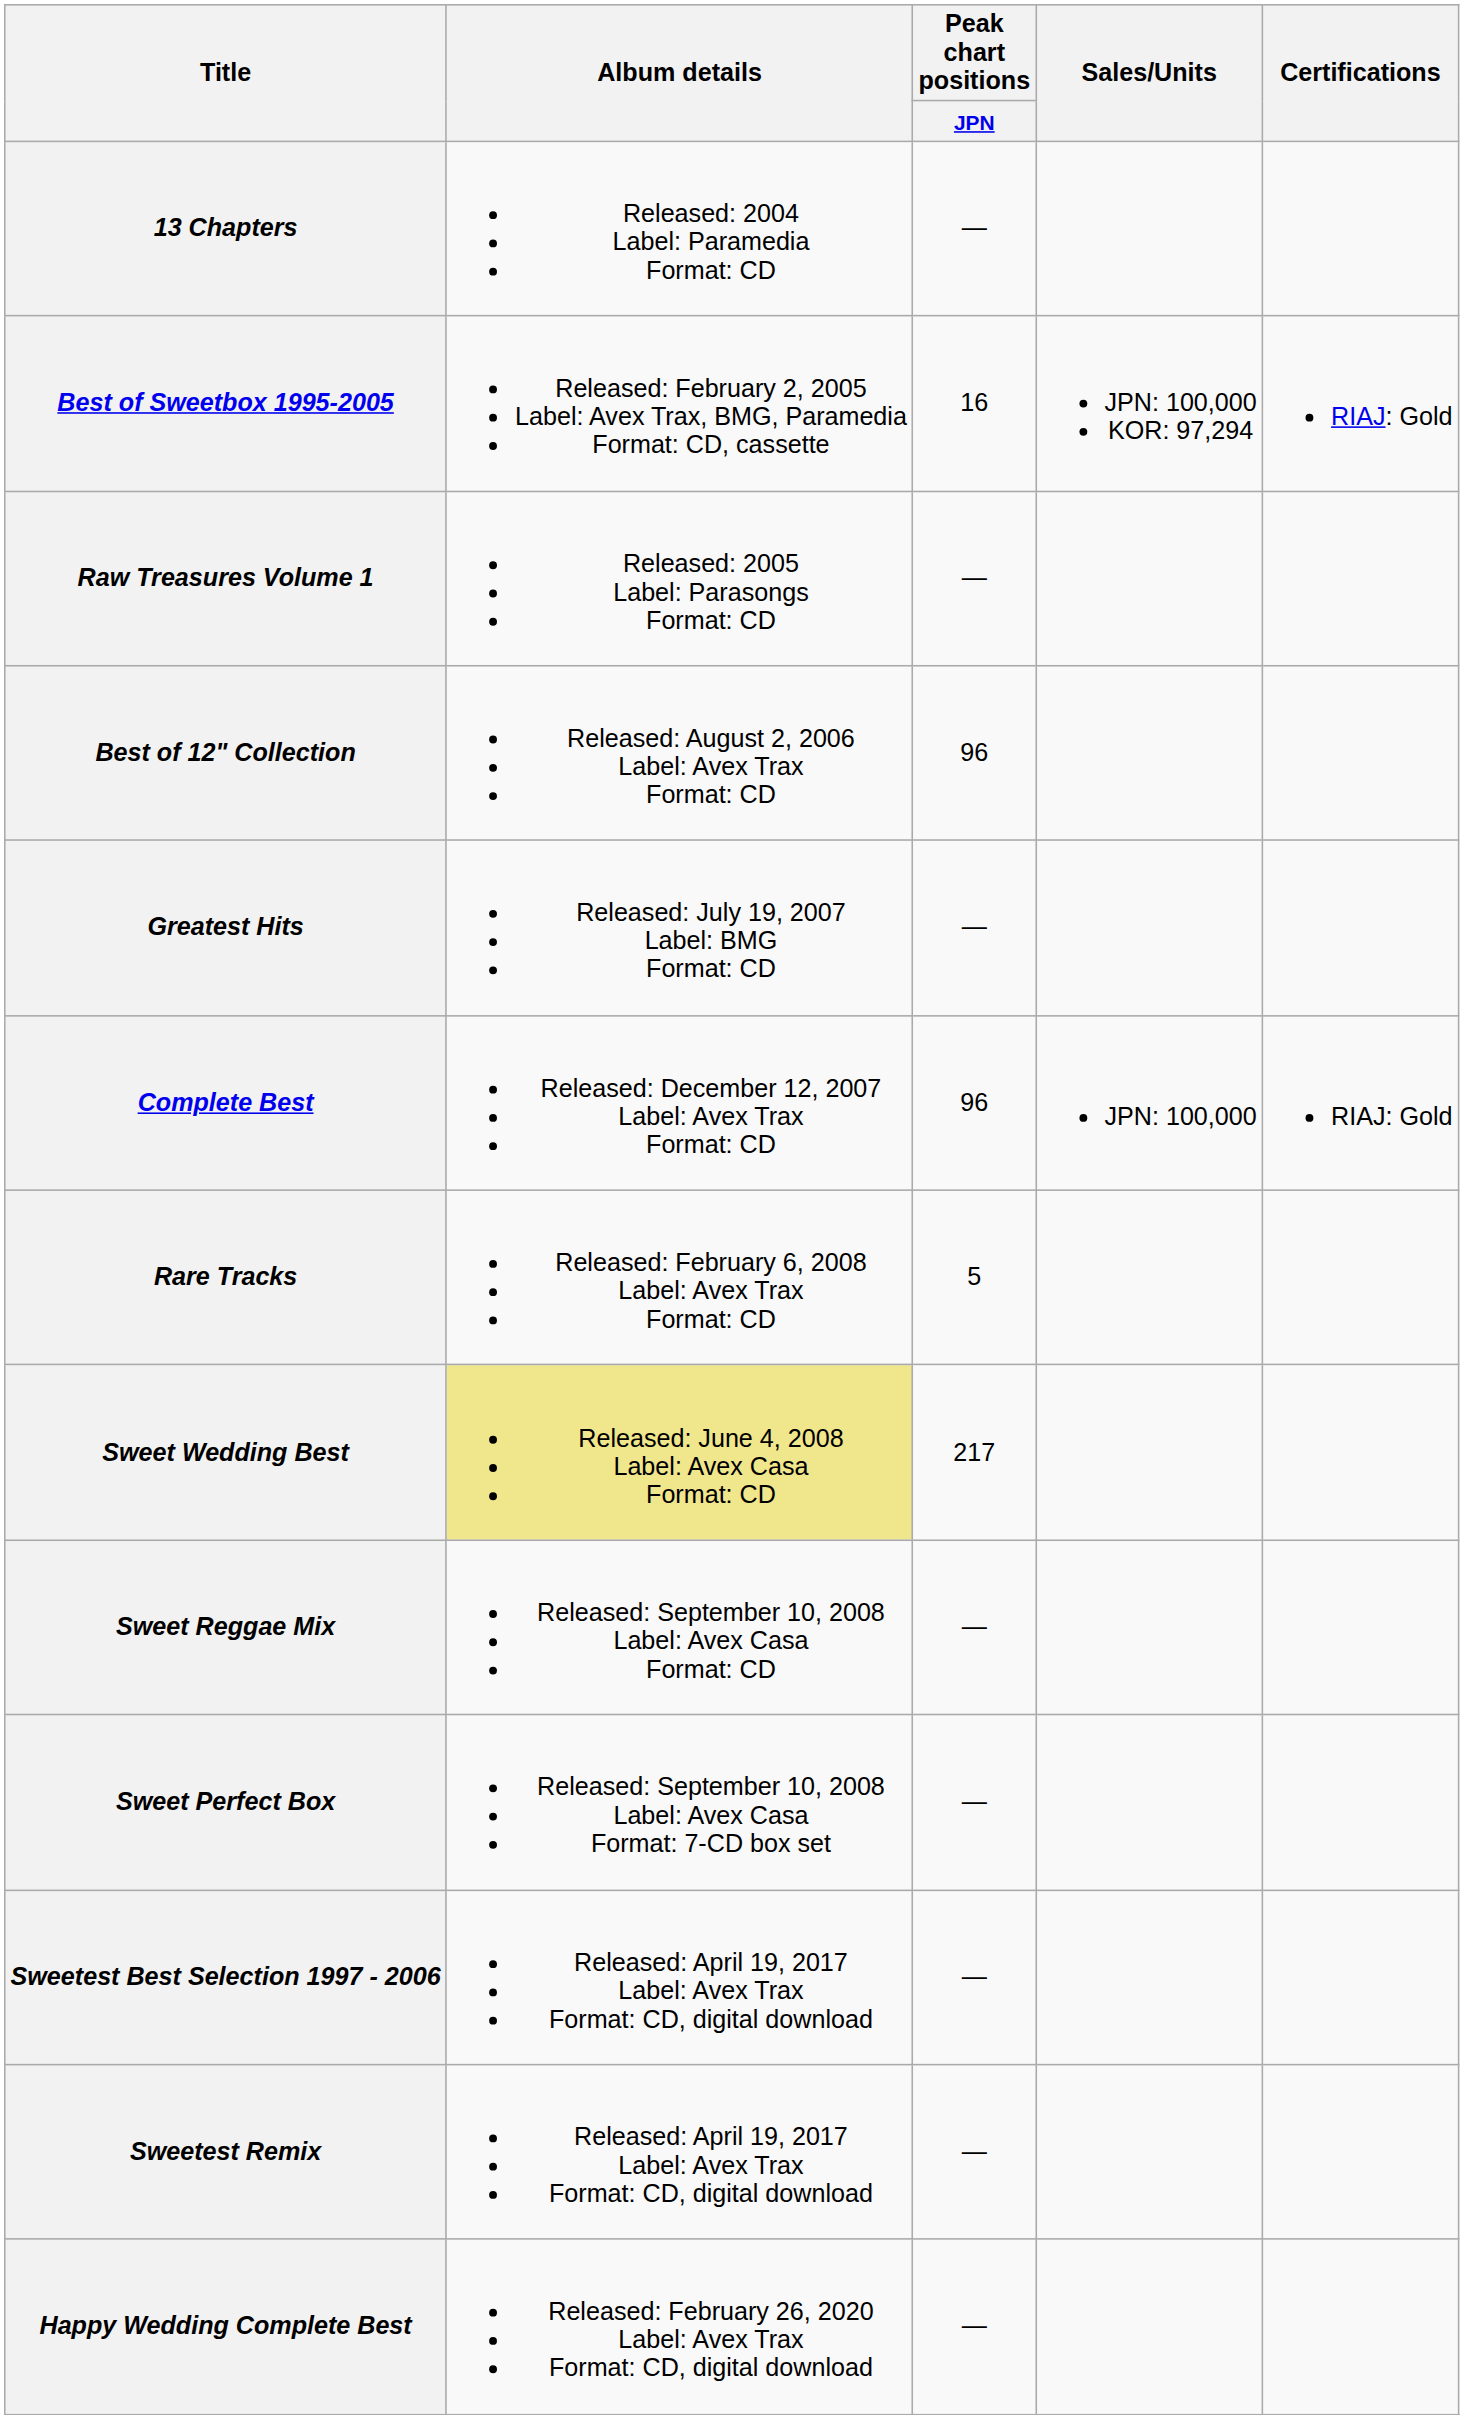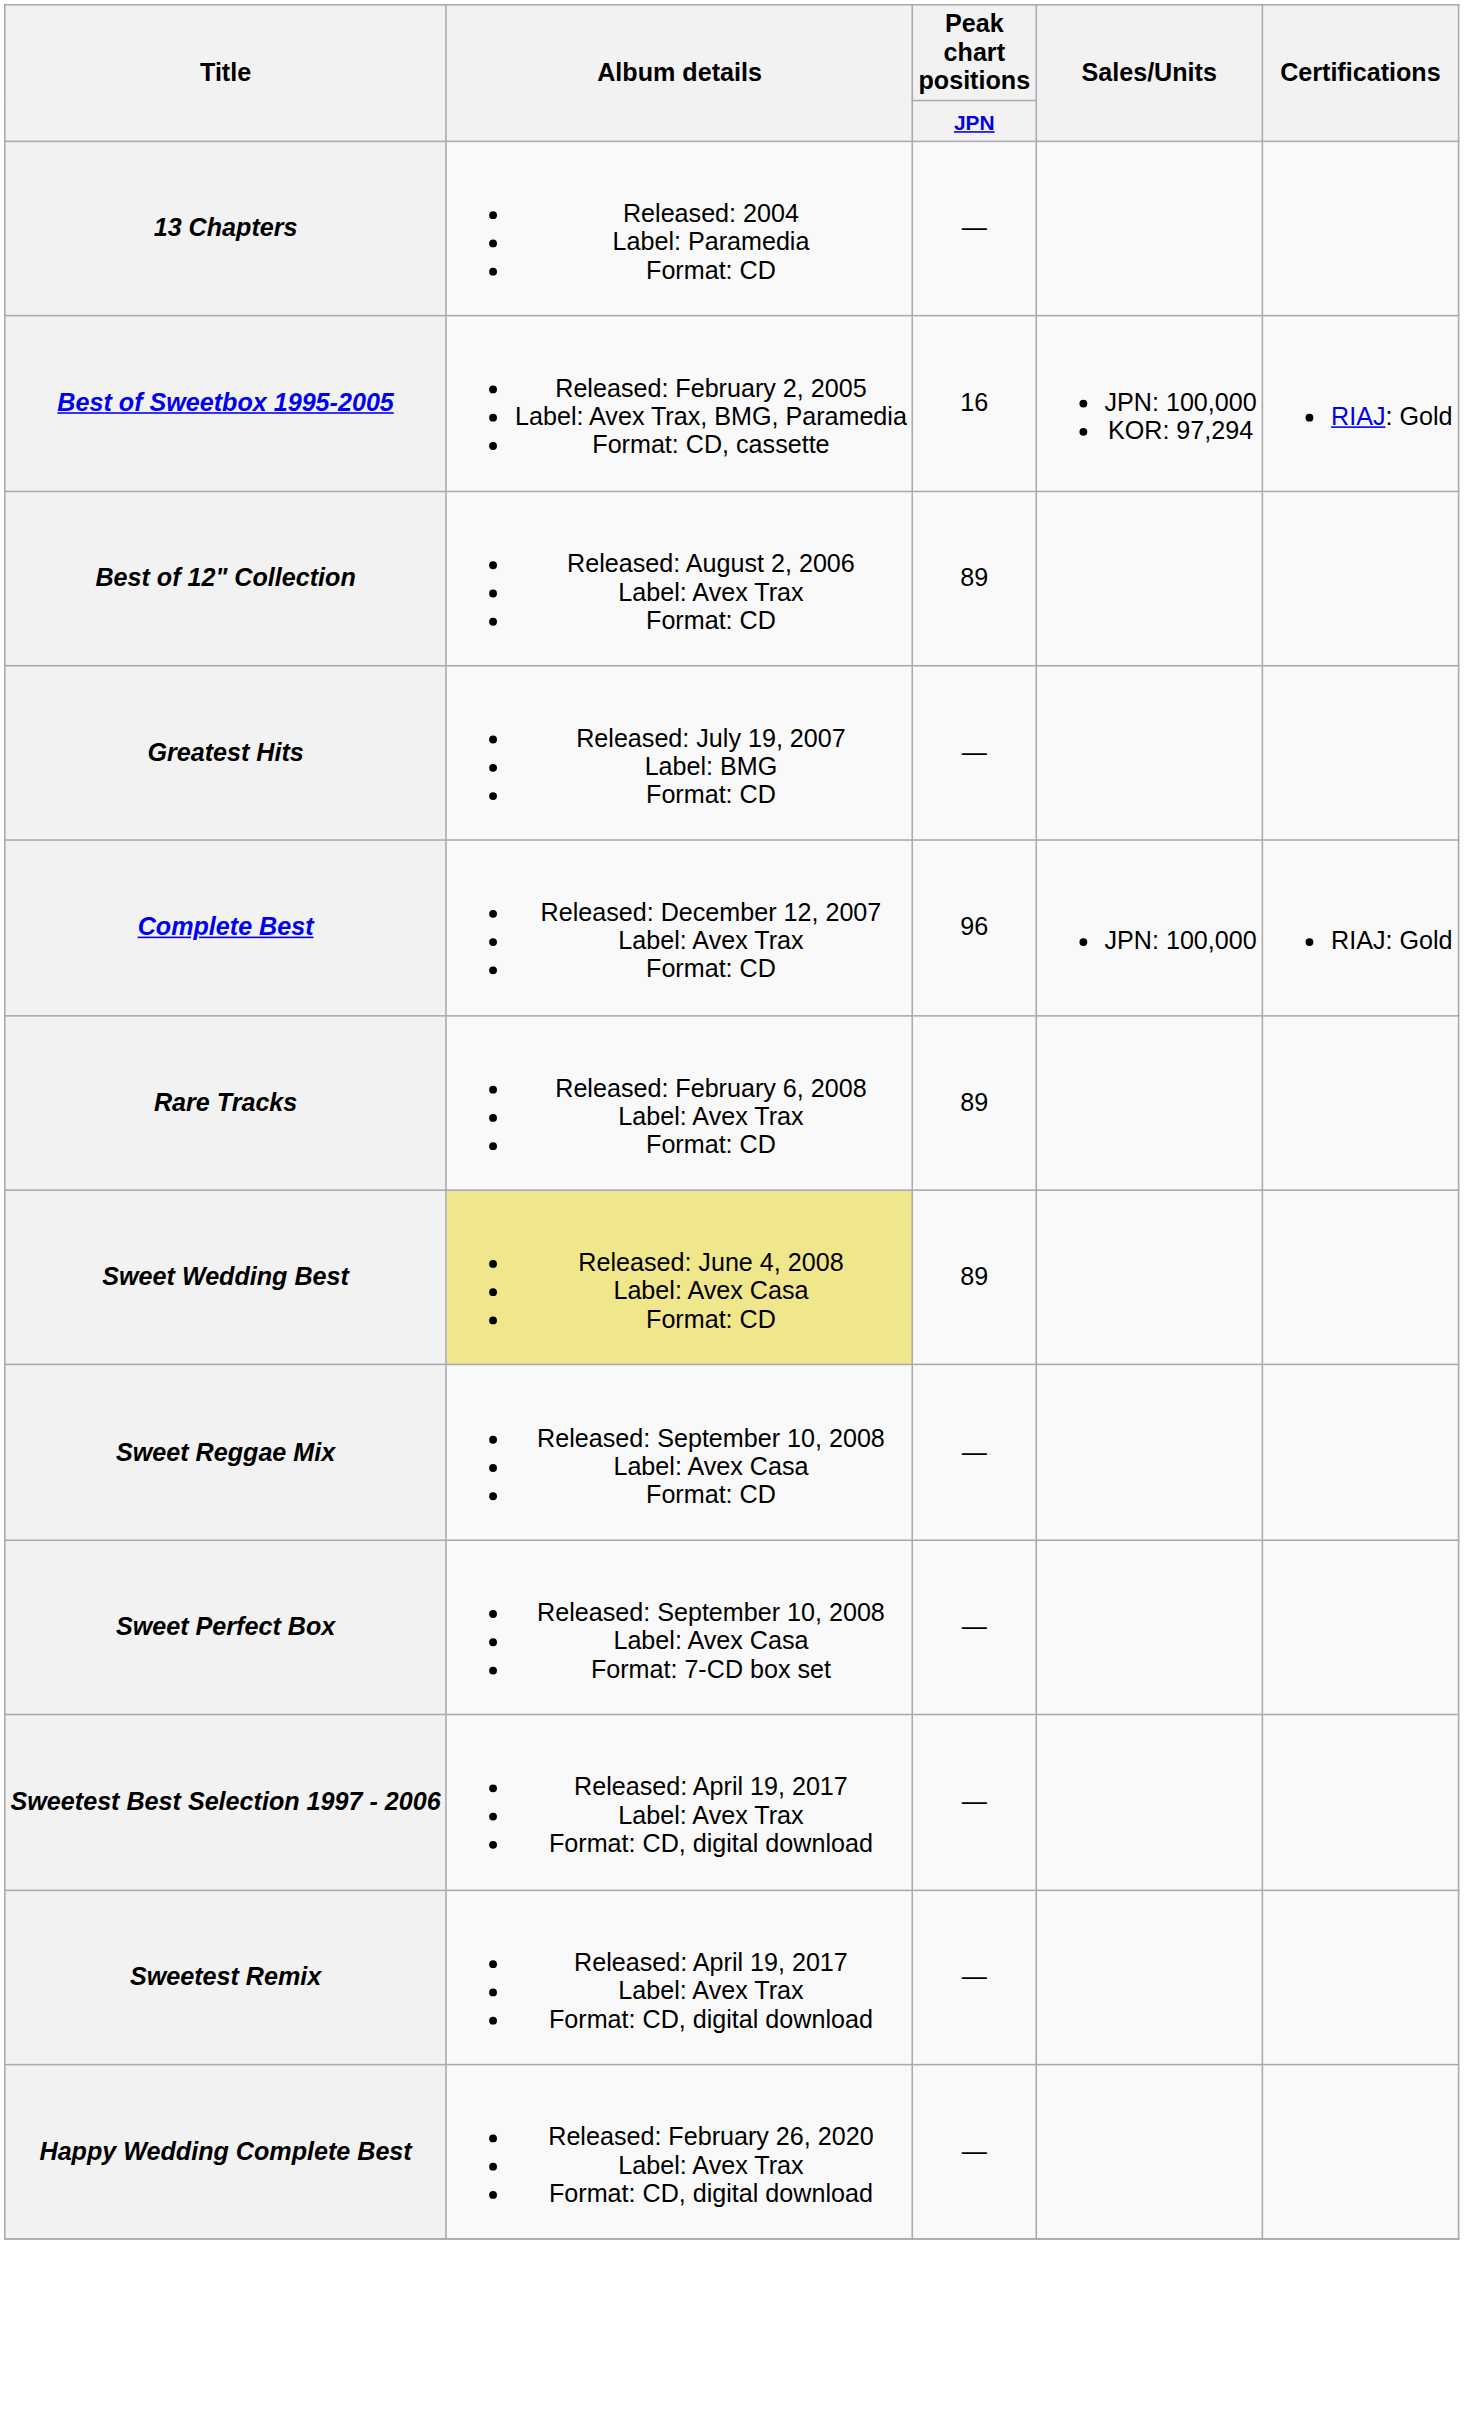- row: Raw Treasures Volume 1 | Released: 2005 Label: Parasongs Format: CD | —
Best of 12" Collection | Peak chart positions / JPN: 96 -> 89
Rare Tracks | Peak chart positions / JPN: 5 -> 89
Sweet Wedding Best | Peak chart positions / JPN: 217 -> 89
